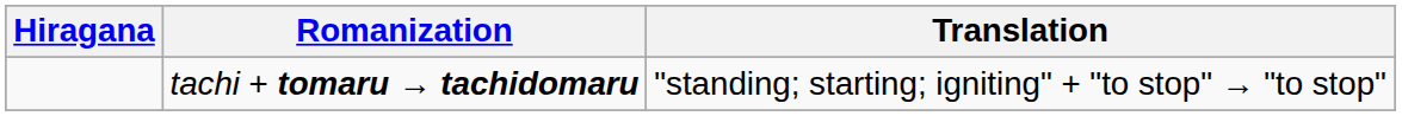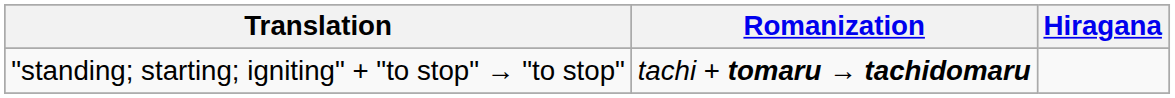columns swapped: Hiragana <-> Translation
